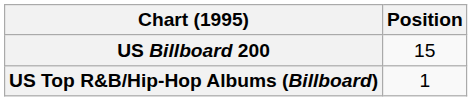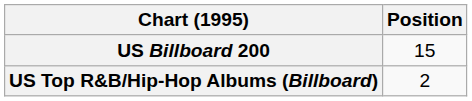US Top R&B/Hip-Hop Albums (Billboard) | Position: 1 -> 2
